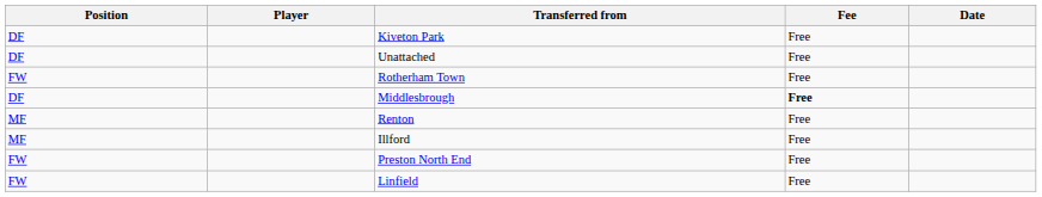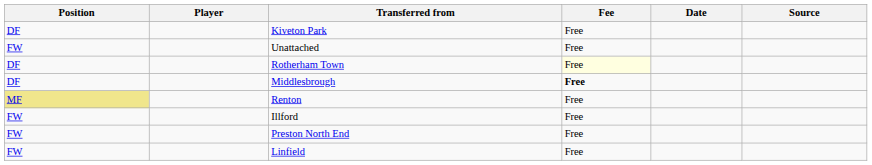+ column: Source
Unattached | Position: DF -> FW
Rotherham Town | Position: FW -> DF
Rotherham Town | Fee: no background -> lightyellow background
Renton | Position: no background -> khaki background
Illford | Position: MF -> FW
